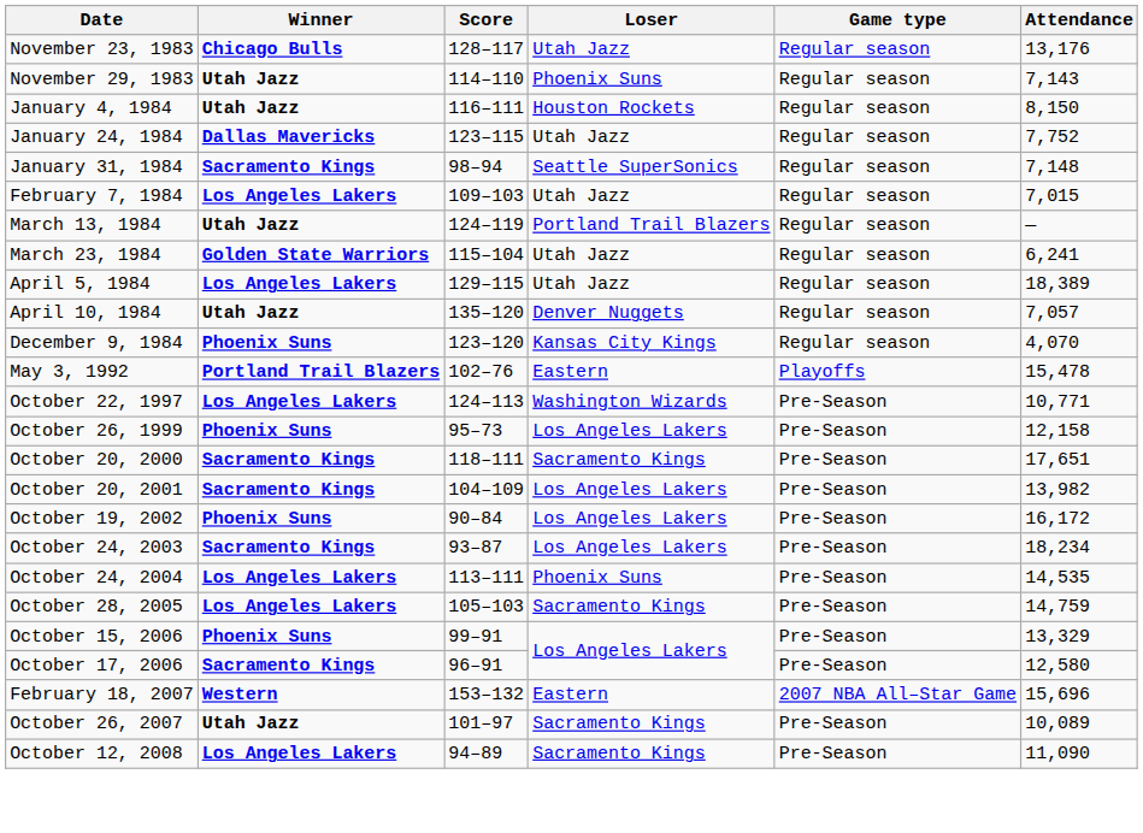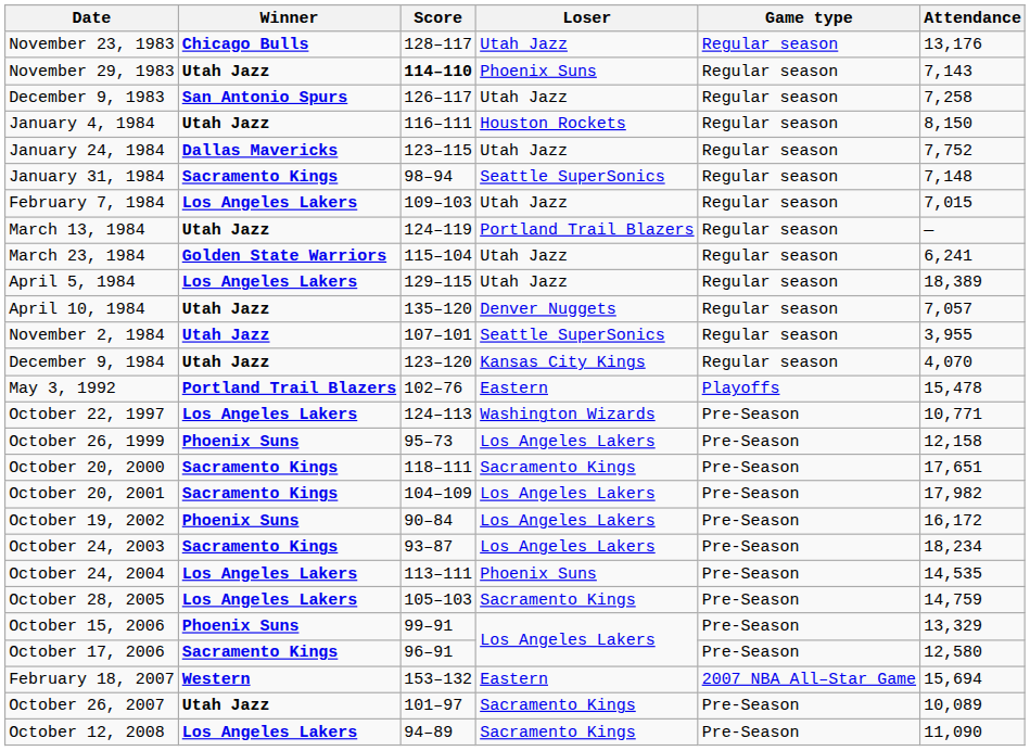November 29, 1983 | Score: normal -> bold
+ row: December 9, 1983 | San Antonio Spurs | 126–117 | Utah Jazz | Regular season | 7,258
+ row: November 2, 1984 | Utah Jazz | 107–101 | Seattle SuperSonics | Regular season | 3,955
December 9, 1984 | Winner: Phoenix Suns -> Utah Jazz
October 20, 2001 | Attendance: 13,982 -> 17,982
February 18, 2007 | Attendance: 15,696 -> 15,694
